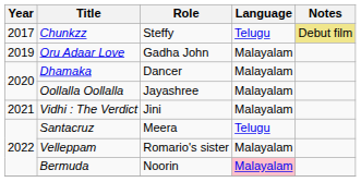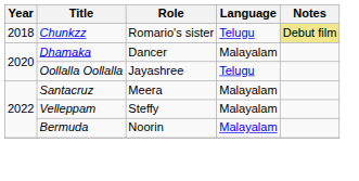Chunkzz | Year: 2017 -> 2018
Chunkzz | Role: Steffy -> Romario's sister
- row: 2019 | Oru Adaar Love | Gadha John | Malayalam
Oollalla Oollalla | Language: Malayalam -> Telugu
- row: 2021 | Vidhi : The Verdict | Jini | Malayalam
Santacruz | Language: Telugu -> Malayalam
Velleppam | Role: Romario's sister -> Steffy
Bermuda | Language: pink background -> no background
